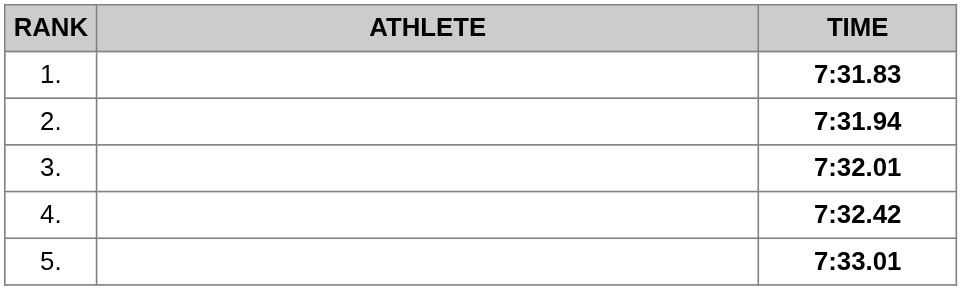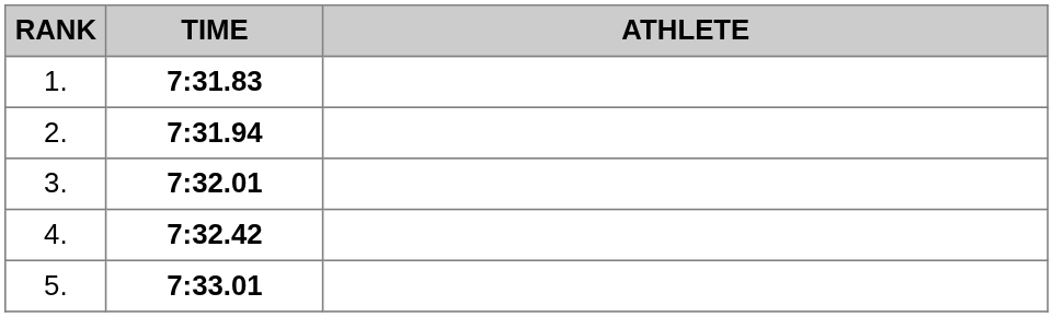columns swapped: ATHLETE <-> TIME
